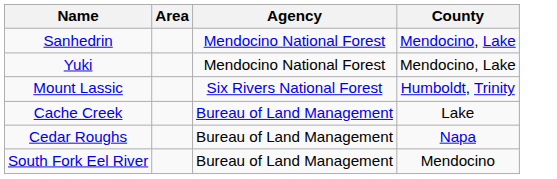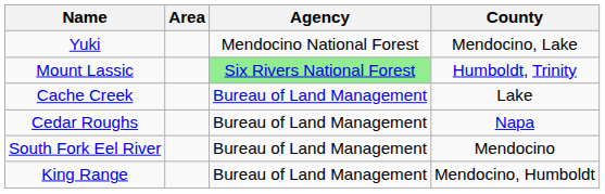- row: Sanhedrin | Mendocino National Forest | Mendocino, Lake
Mount Lassic | Agency: no background -> lightgreen background
+ row: King Range | Bureau of Land Management | Mendocino, Humboldt
